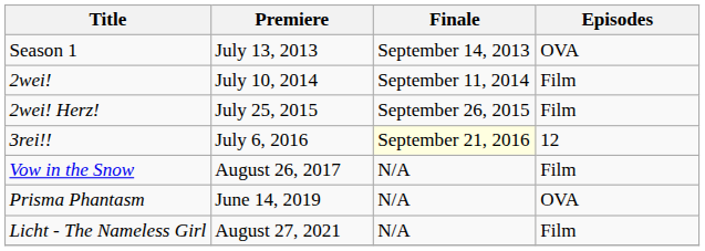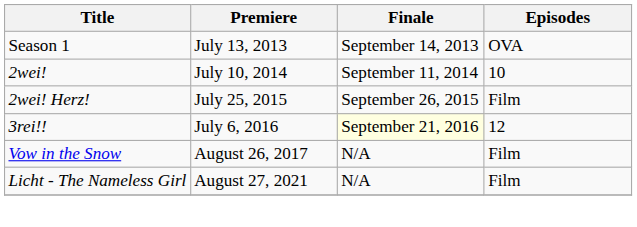2wei! | Episodes: Film -> 10
- row: Prisma Phantasm | June 14, 2019 | N/A | OVA
